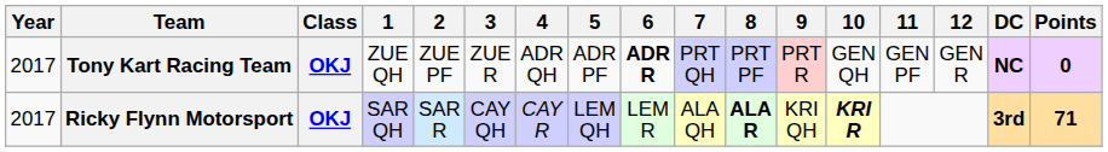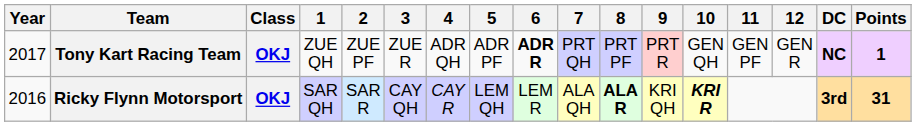Tony Kart Racing Team | Points: 0 -> 1
Ricky Flynn Motorsport | Year: 2017 -> 2016
Ricky Flynn Motorsport | Points: 71 -> 31
